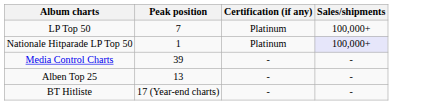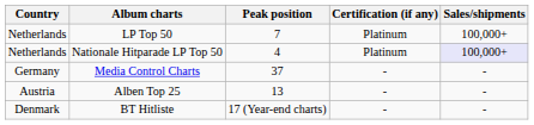+ column: Country | Netherlands | Netherlands | Germany | Austria | Denmark
Nationale Hitparade LP Top 50 | Peak position: 1 -> 4
Media Control Charts | Peak position: 39 -> 37
